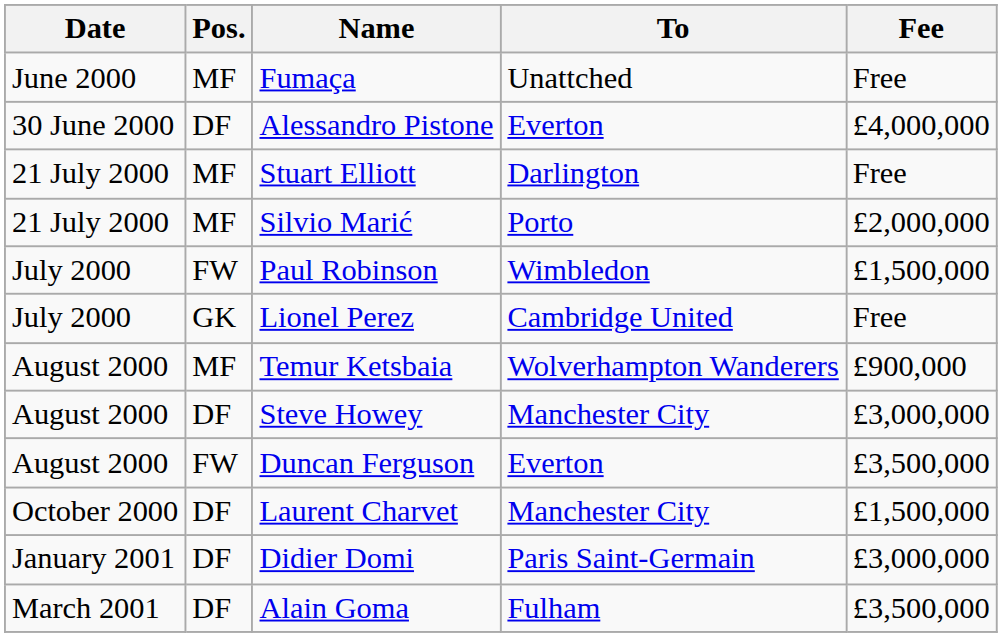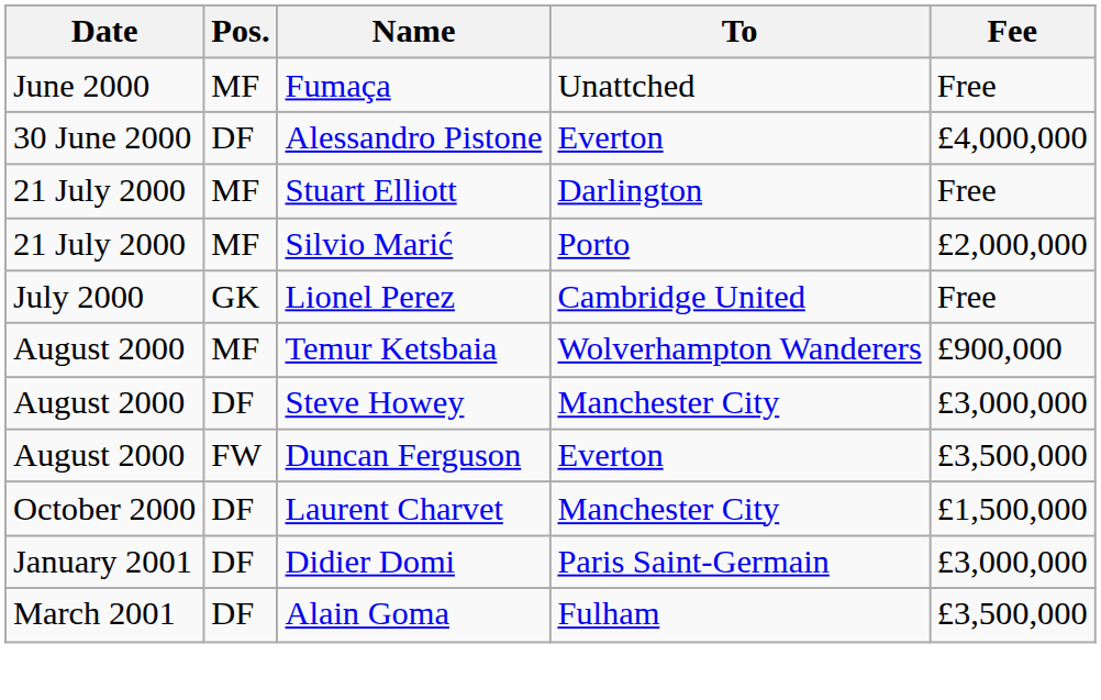- row: July 2000 | FW | Paul Robinson | Wimbledon | £1,500,000
